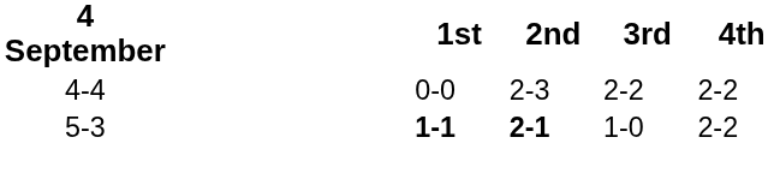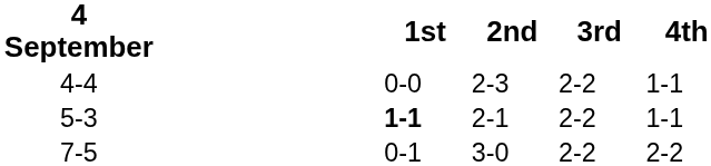4-4 | 4th: 2-2 -> 1-1
5-3 | 2nd: bold -> normal
5-3 | 3rd: 1-0 -> 2-2
5-3 | 4th: 2-2 -> 1-1
+ row: 7-5 | 0-1 | 3-0 | 2-2 | 2-2
